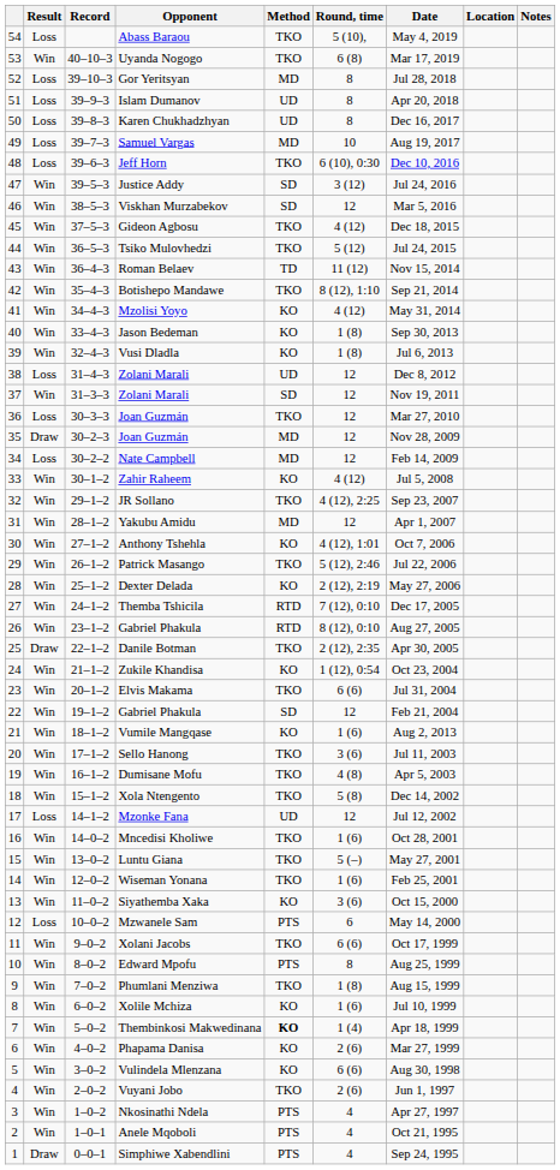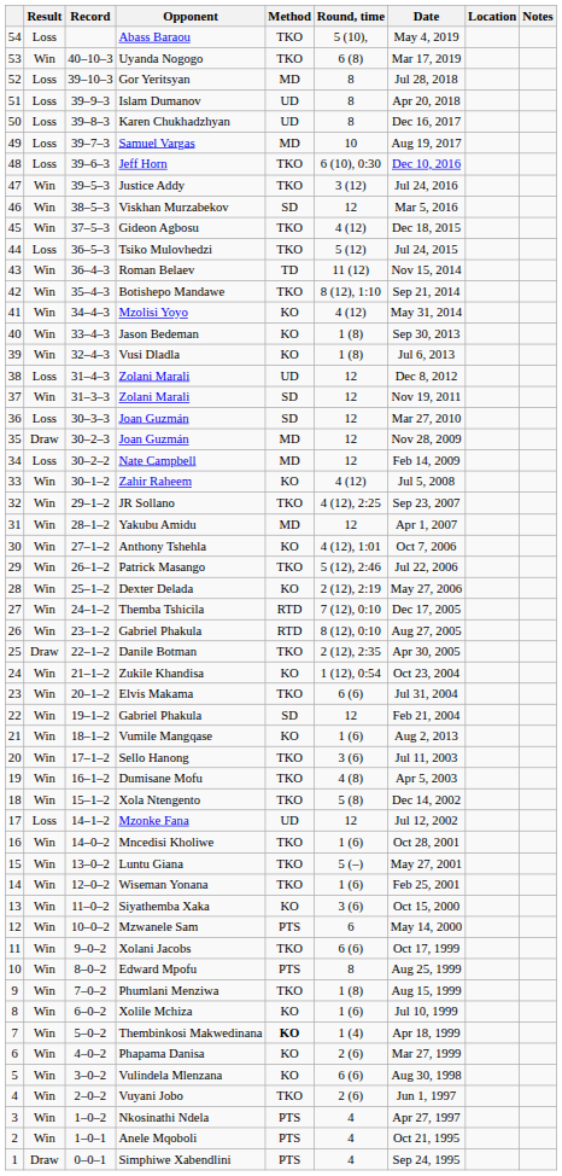Justice Addy | Method: SD -> TKO
Tsiko Mulovhedzi | Result: Win -> Loss
36 / Joan Guzmán | Method: TKO -> SD
Mzwanele Sam | Result: Loss -> Win
